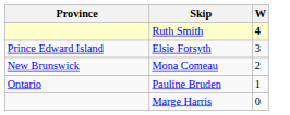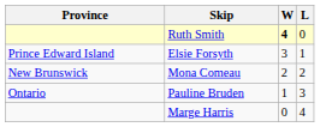+ column: L | 0 | 1 | 2 | 3 | 4
